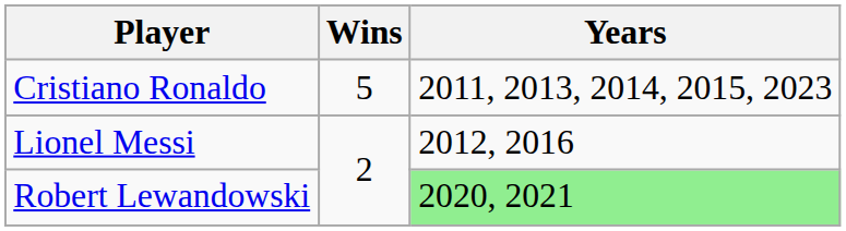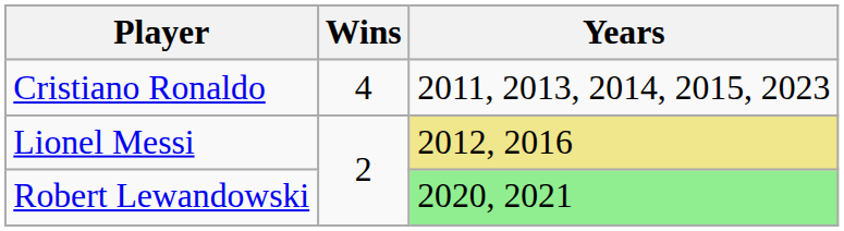Cristiano Ronaldo | Wins: 5 -> 4
Lionel Messi | Years: no background -> khaki background
